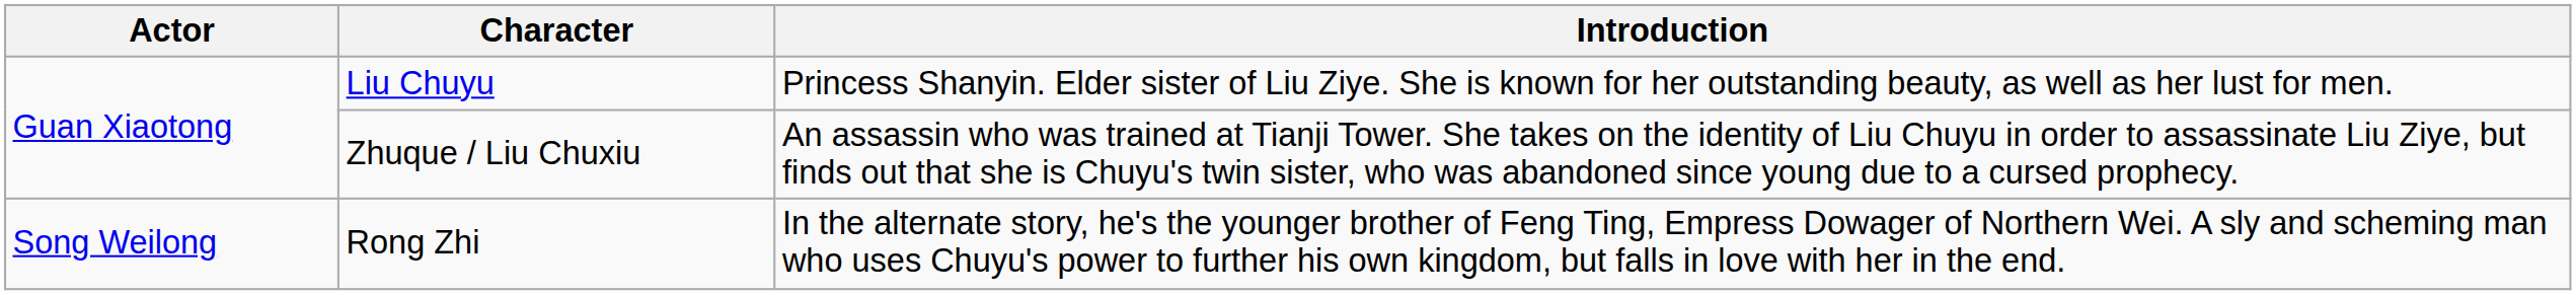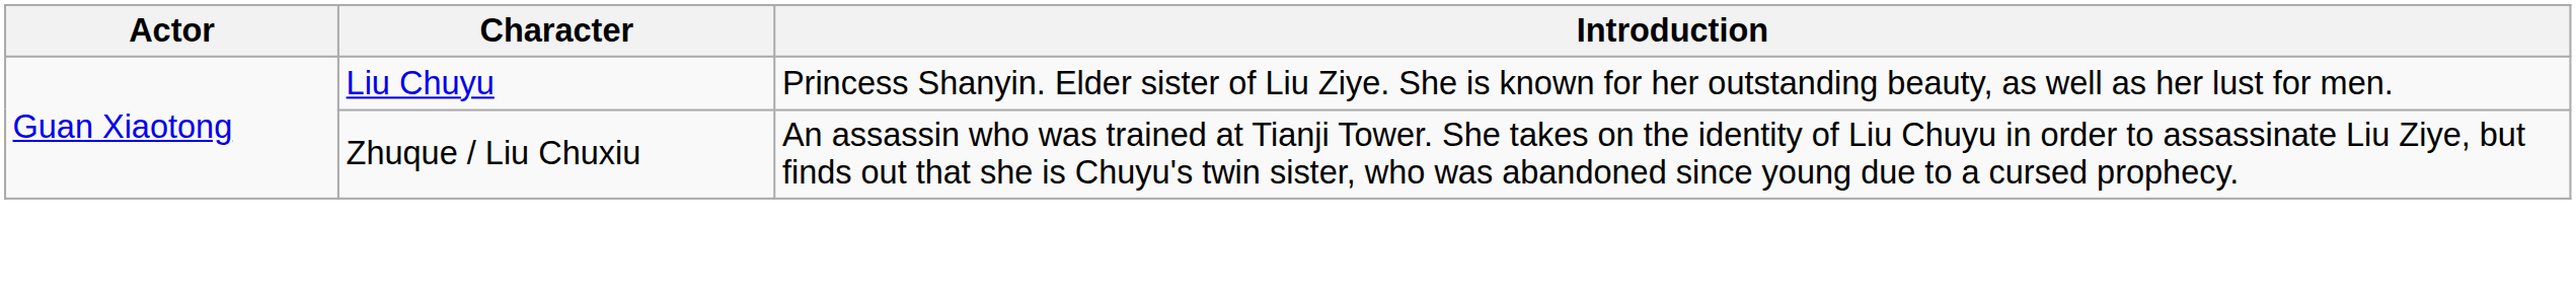- row: Song Weilong | Rong Zhi | In the alternate story, he's the younger brother of Feng Ting, Empress Dowager of Northern Wei. A sly and scheming man who uses Chuyu's power to further his own kingdom, but falls in love with her in the end.
